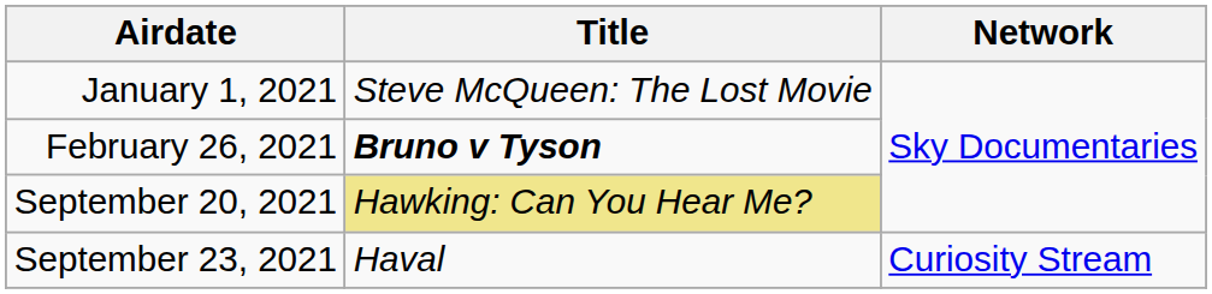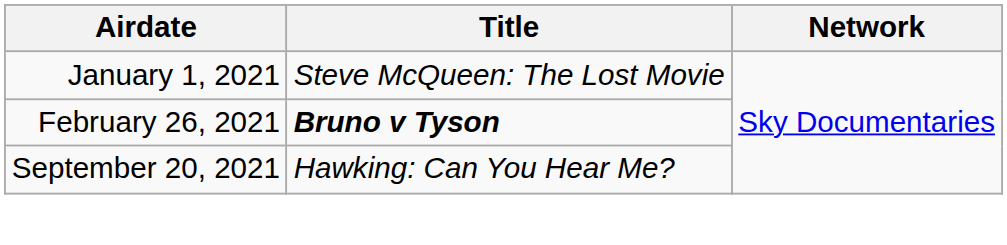September 20, 2021 | Title: khaki background -> no background
- row: September 23, 2021 | Haval | Curiosity Stream
